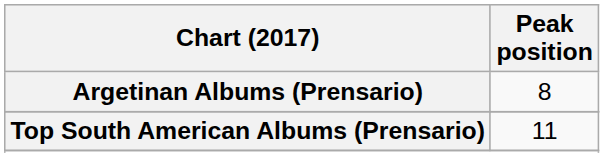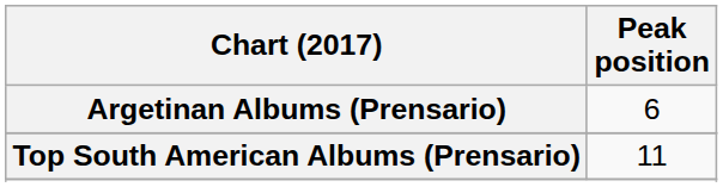Argetinan Albums (Prensario) | Peak position: 8 -> 6
